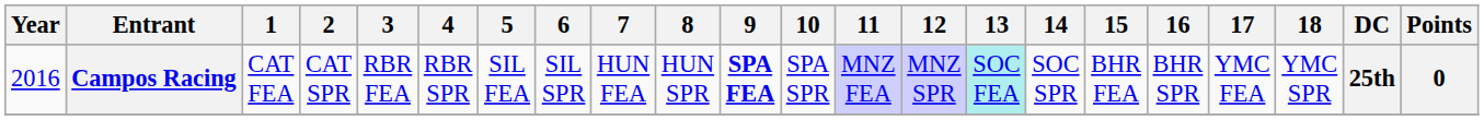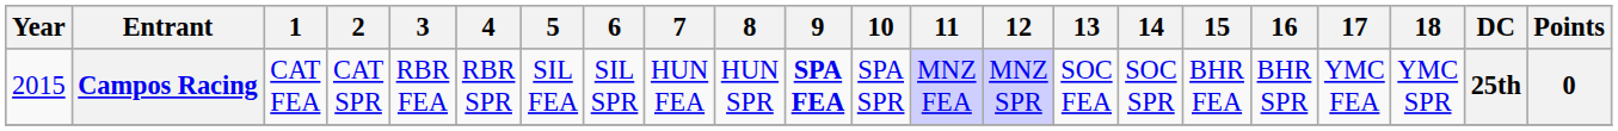Campos Racing | Year: 2016 -> 2015
Campos Racing | 13: paleturquoise background -> no background
